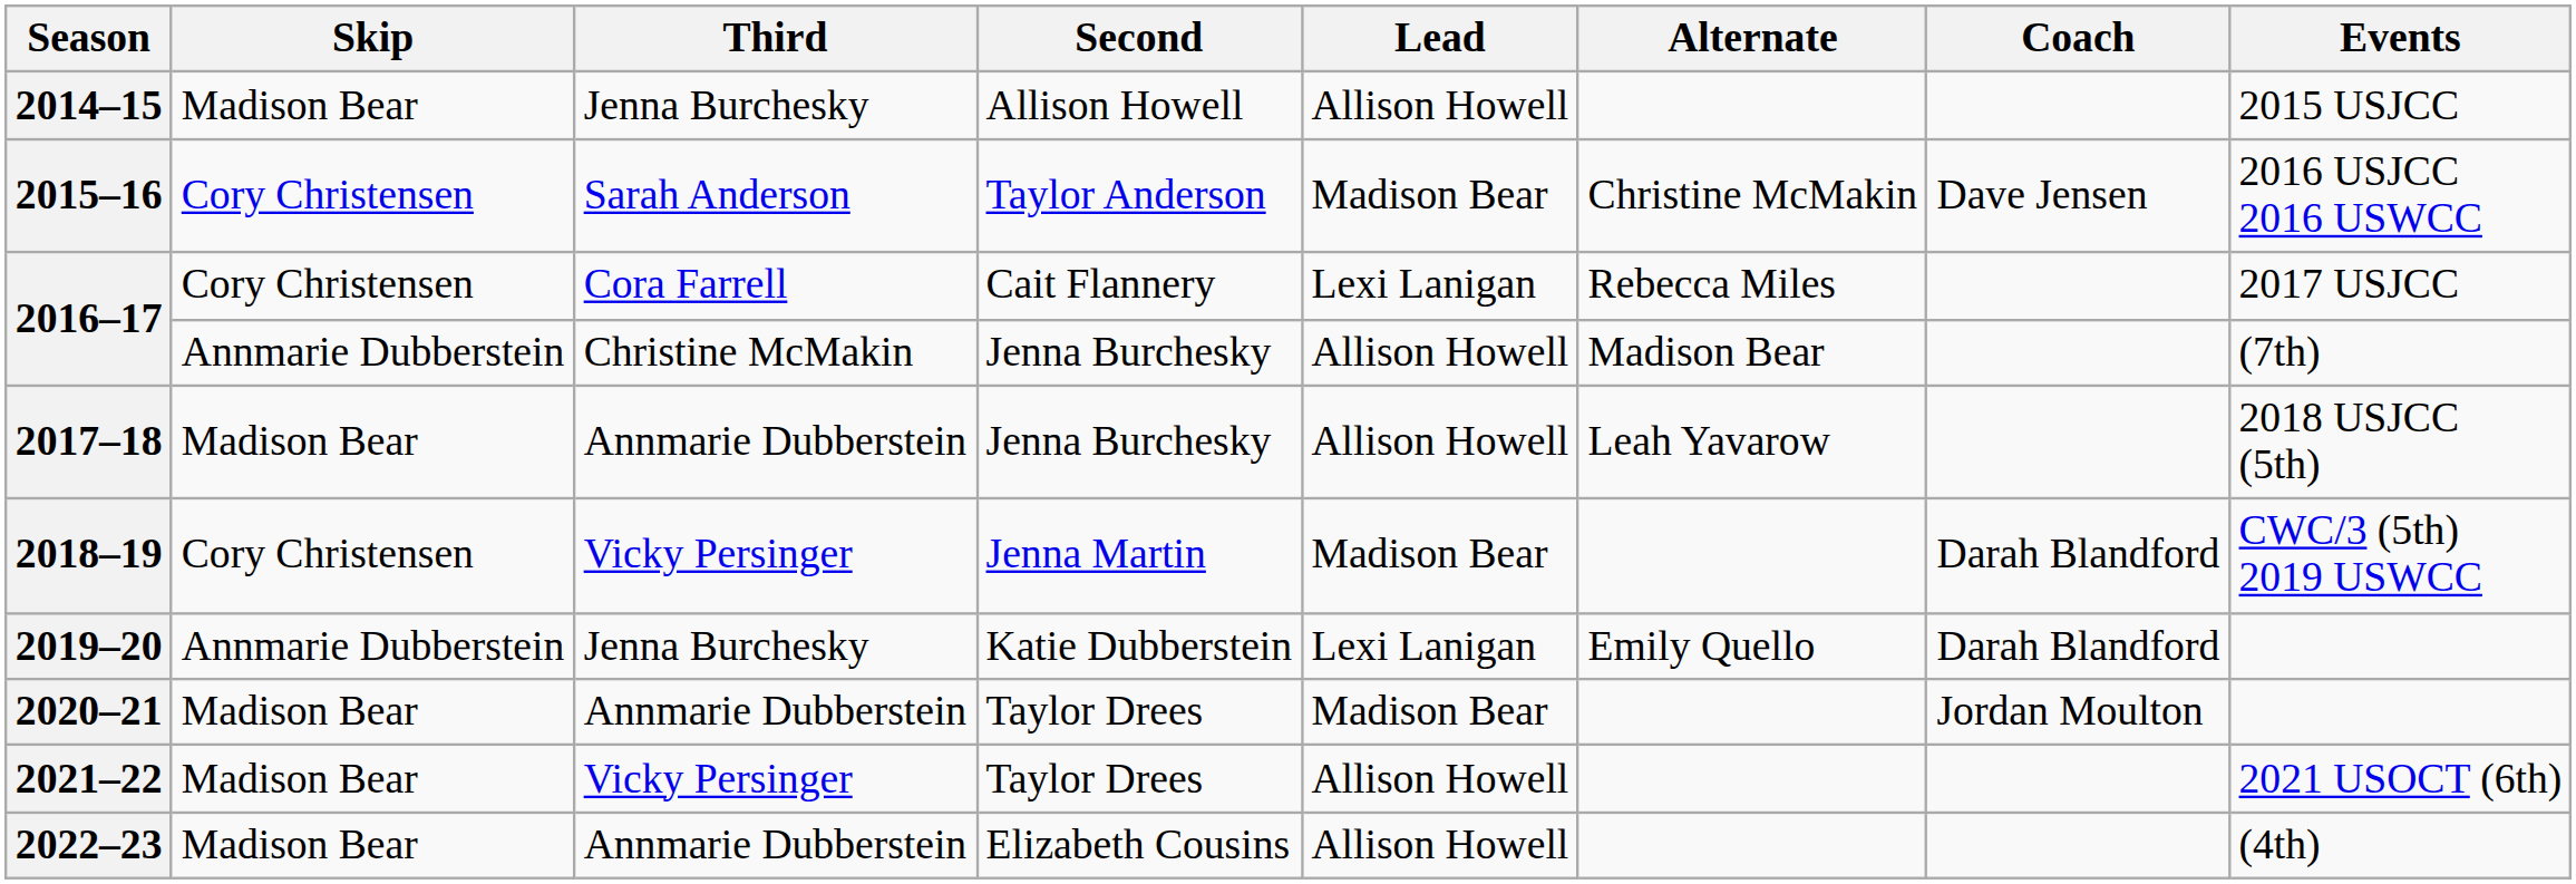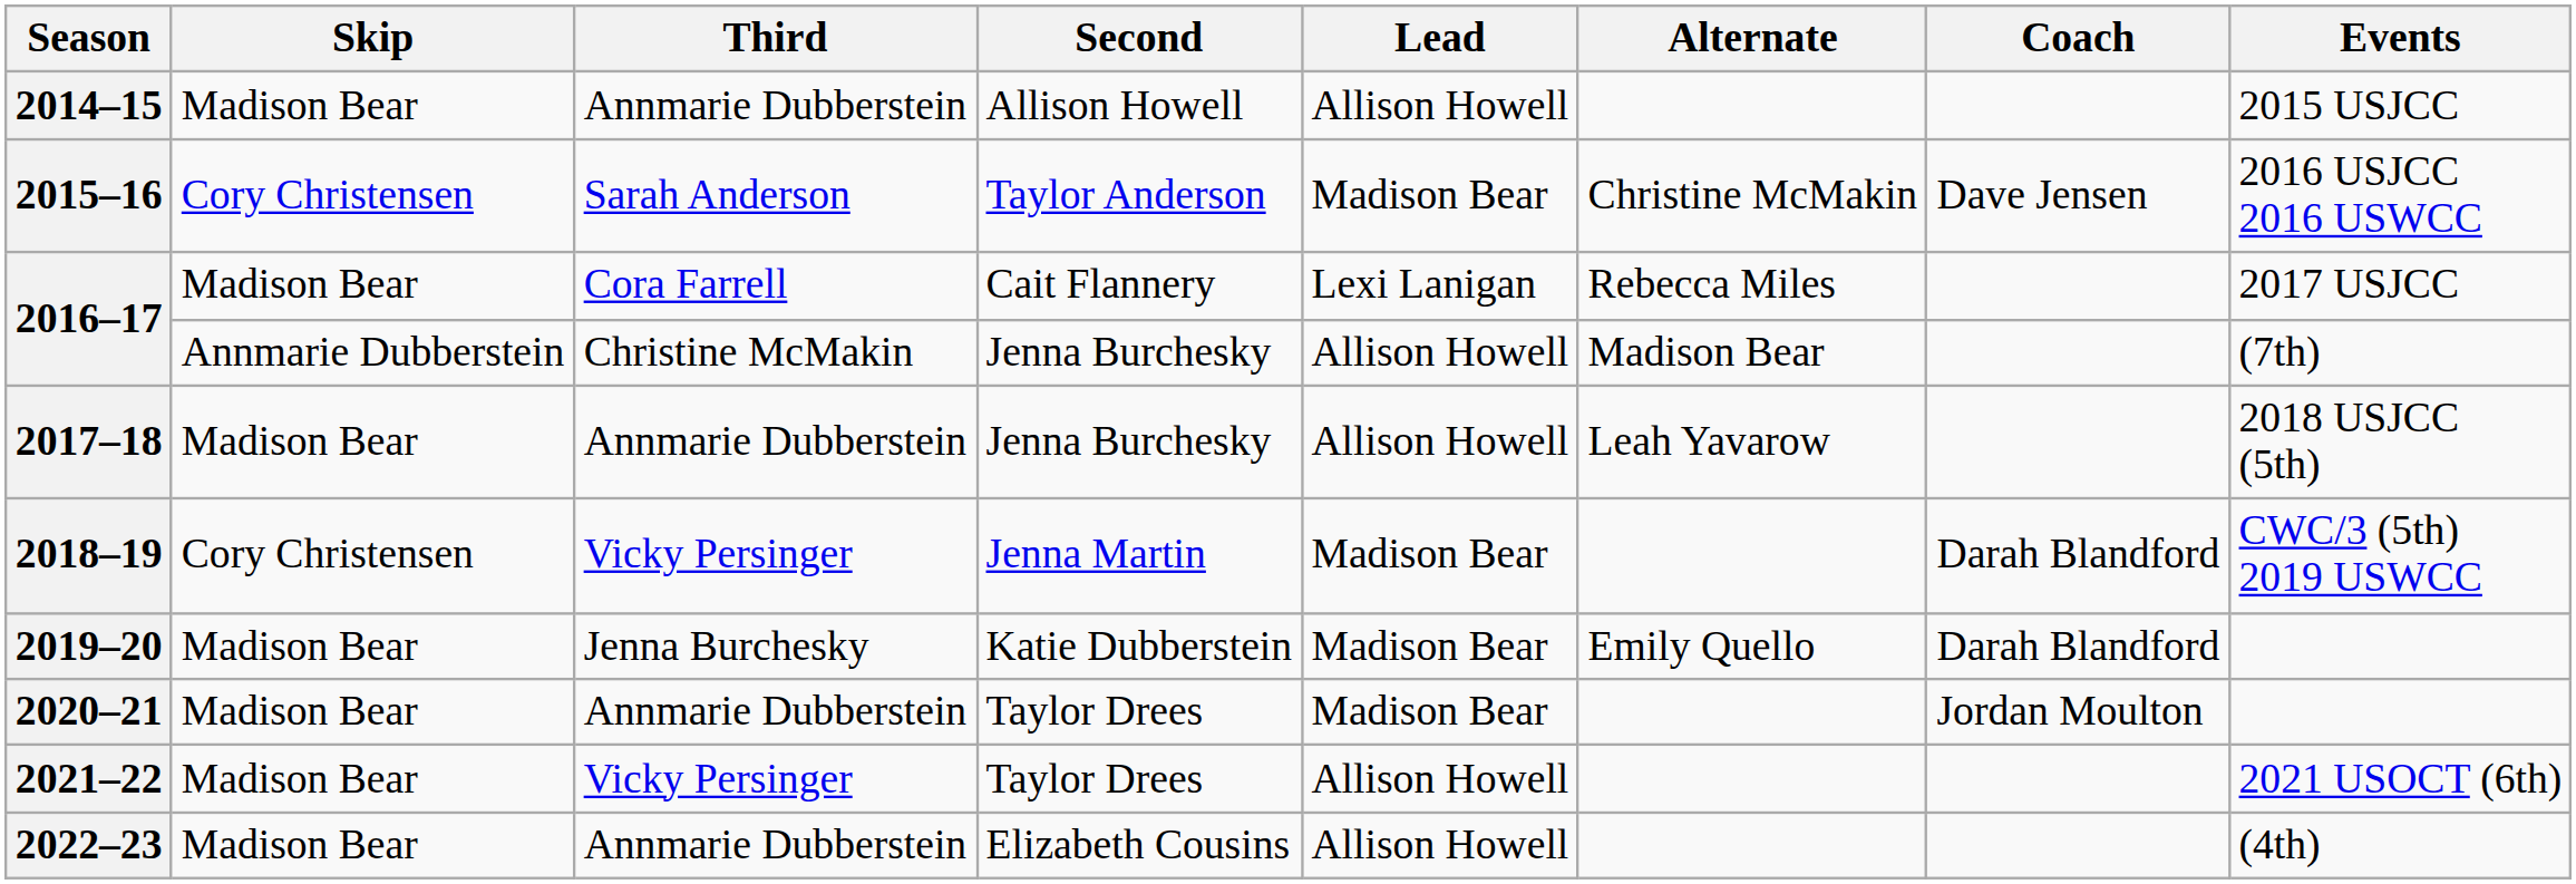2014–15 | Third: Jenna Burchesky -> Annmarie Dubberstein
2016–17 / Cait Flannery | Skip: Cory Christensen -> Madison Bear
2019–20 | Skip: Annmarie Dubberstein -> Madison Bear
2019–20 | Lead: Lexi Lanigan -> Madison Bear
